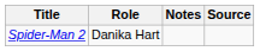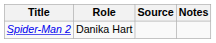columns swapped: Notes <-> Source
